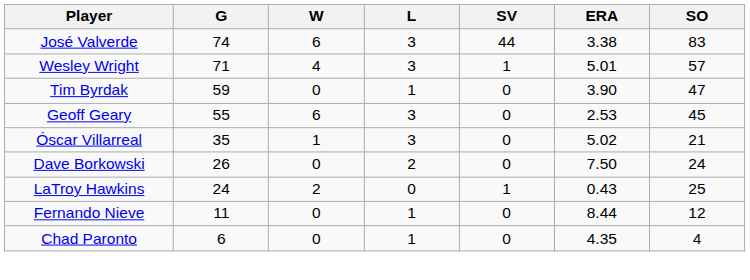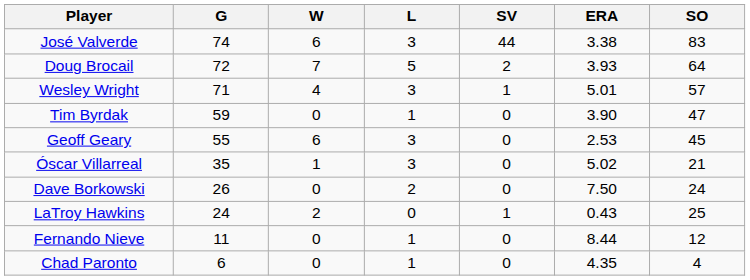+ row: Doug Brocail | 72 | 7 | 5 | 2 | 3.93 | 64
